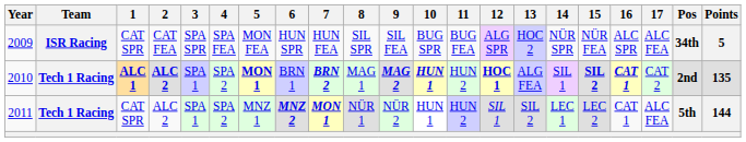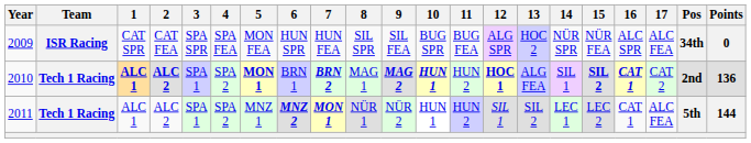2009 | Points: 5 -> 0
2010 | Points: 135 -> 136
2011 | 1: CAT SPR -> ALC 1
